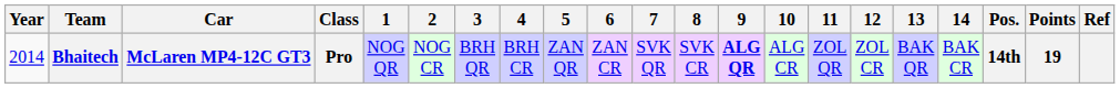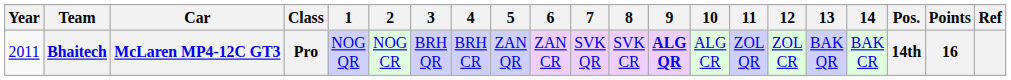Bhaitech | Year: 2014 -> 2011
Bhaitech | Points: 19 -> 16
